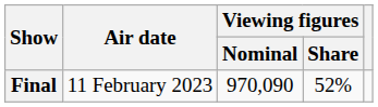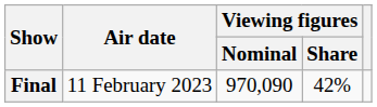Final | Viewing figures / Share: 52% -> 42%
